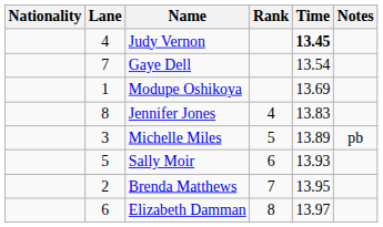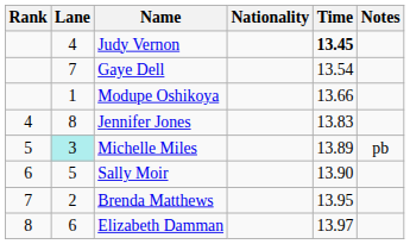columns swapped: Rank <-> Nationality
Modupe Oshikoya | Time: 13.69 -> 13.66
Michelle Miles | Lane: no background -> paleturquoise background
Sally Moir | Time: 13.93 -> 13.90
